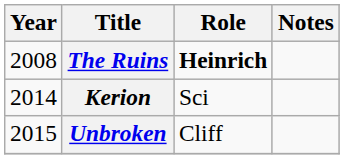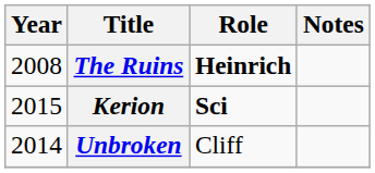Kerion | Year: 2014 -> 2015
Kerion | Role: normal -> bold
Unbroken | Year: 2015 -> 2014
